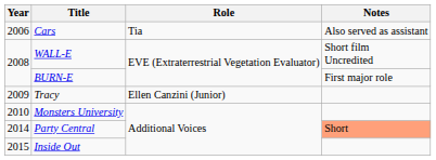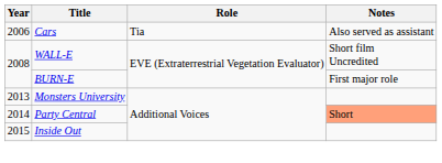- row: 2009 | Tracy | Ellen Canzini (Junior)
Monsters University | Year: 2010 -> 2013
